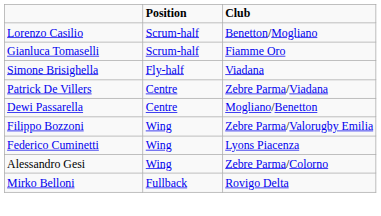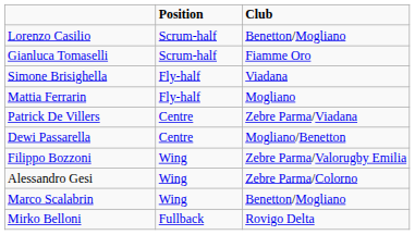+ row: Mattia Ferrarin | Fly-half | Mogliano
- row: Federico Cuminetti | Wing | Lyons Piacenza
+ row: Marco Scalabrin | Wing | Benetton/Mogliano
